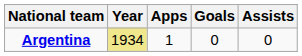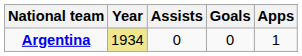columns swapped: Apps <-> Assists
